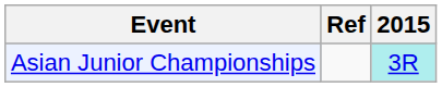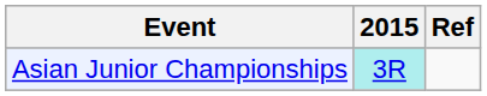columns swapped: 2015 <-> Ref
